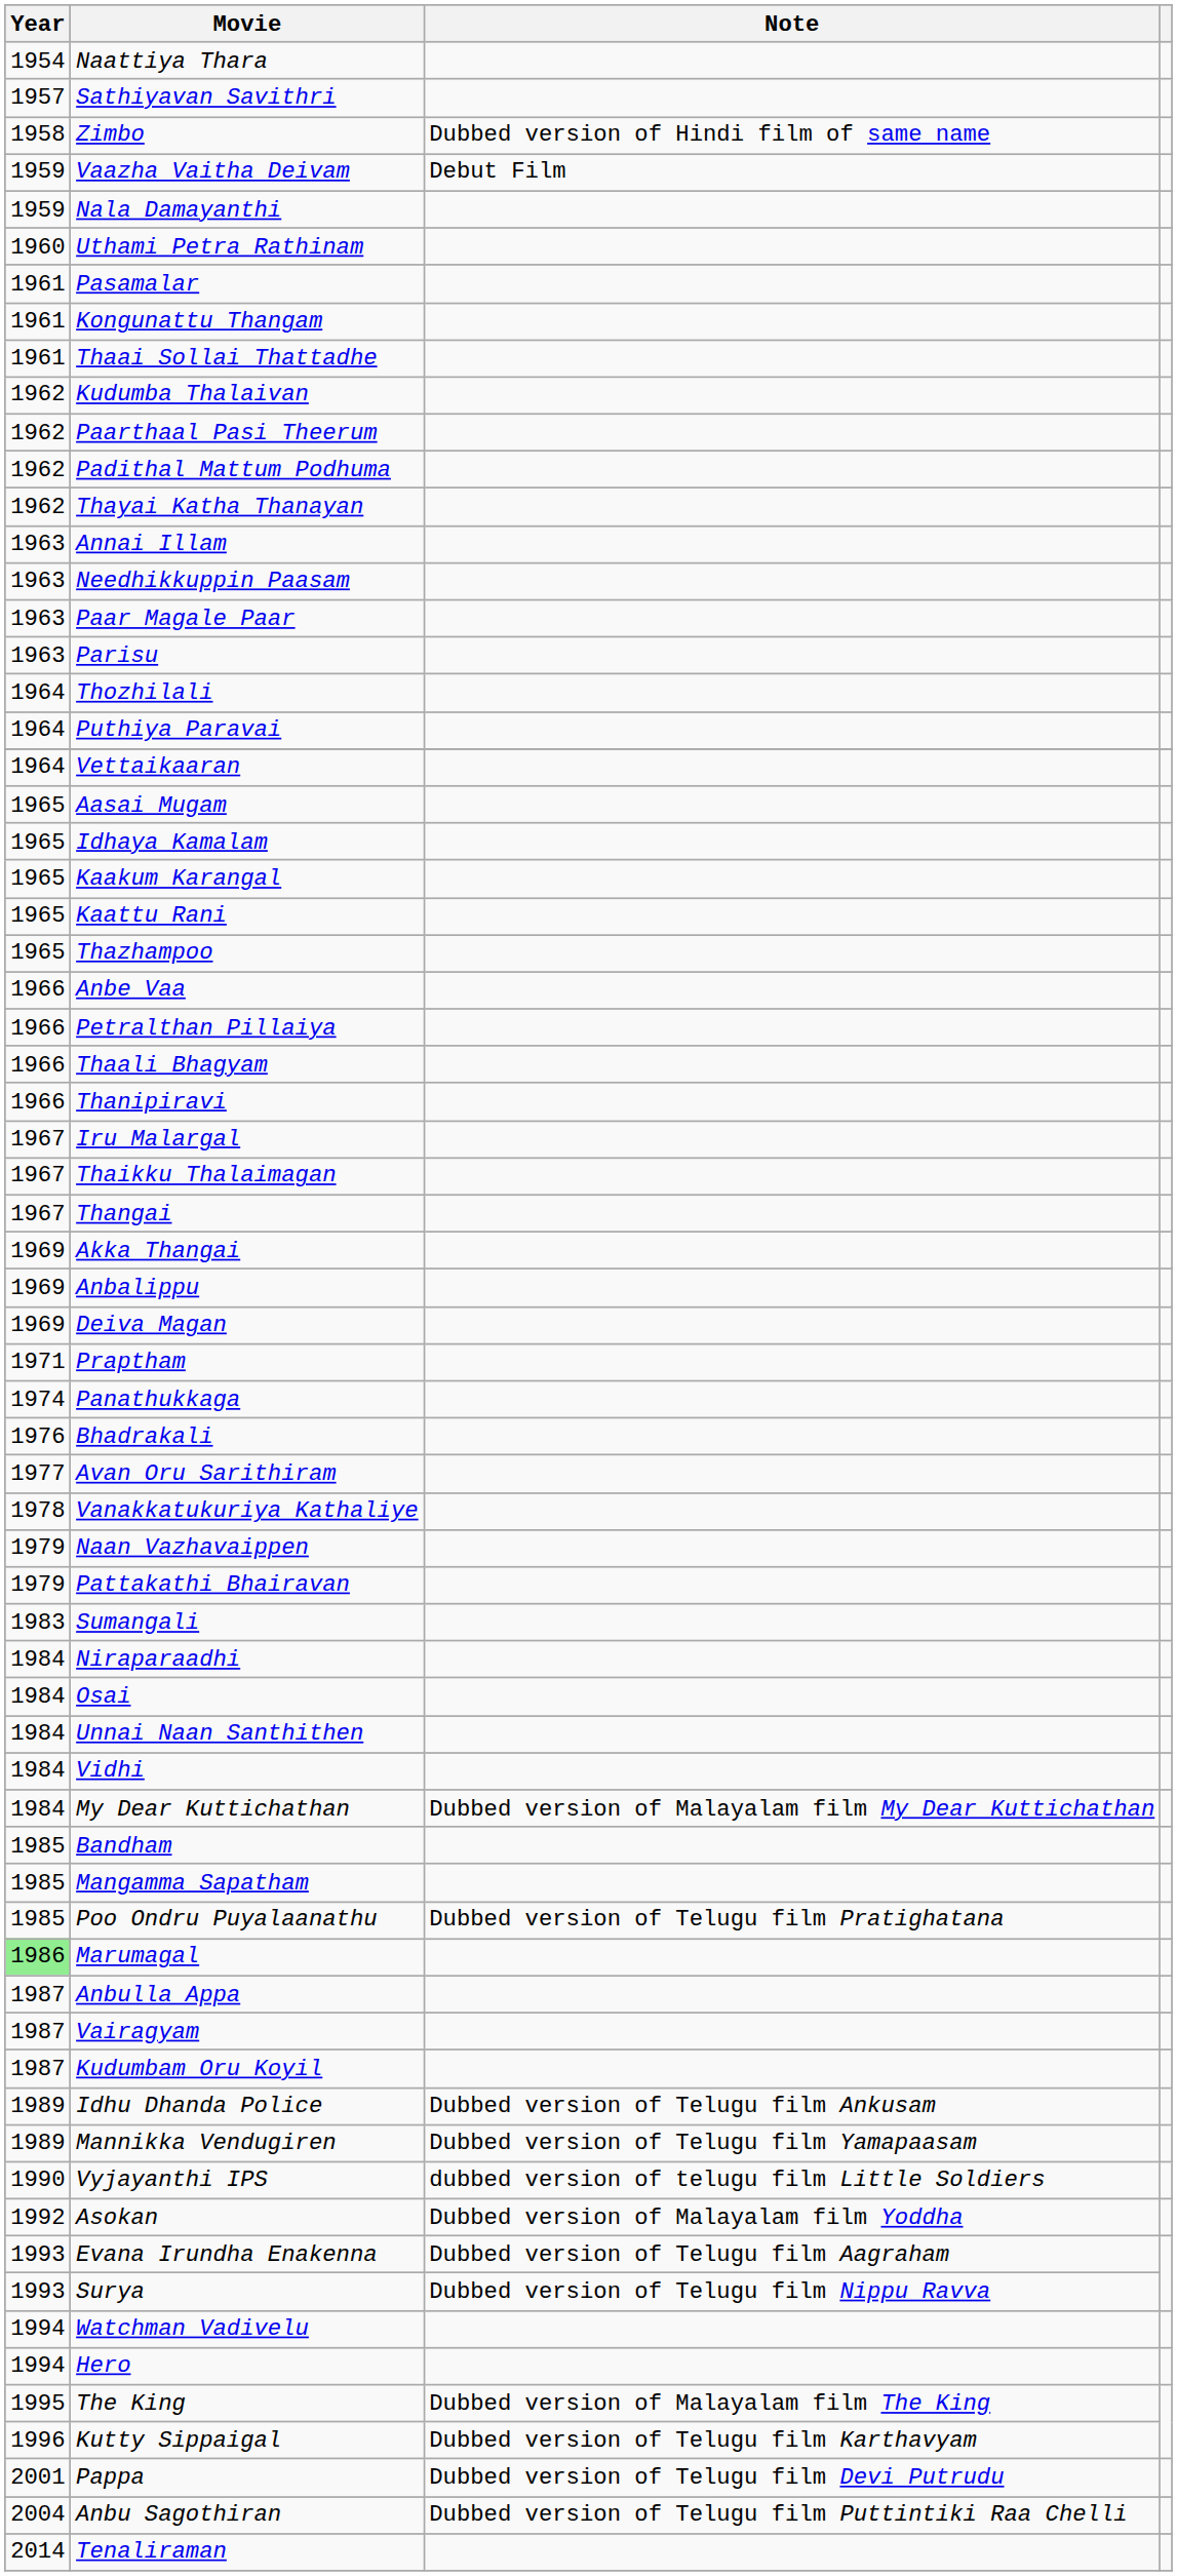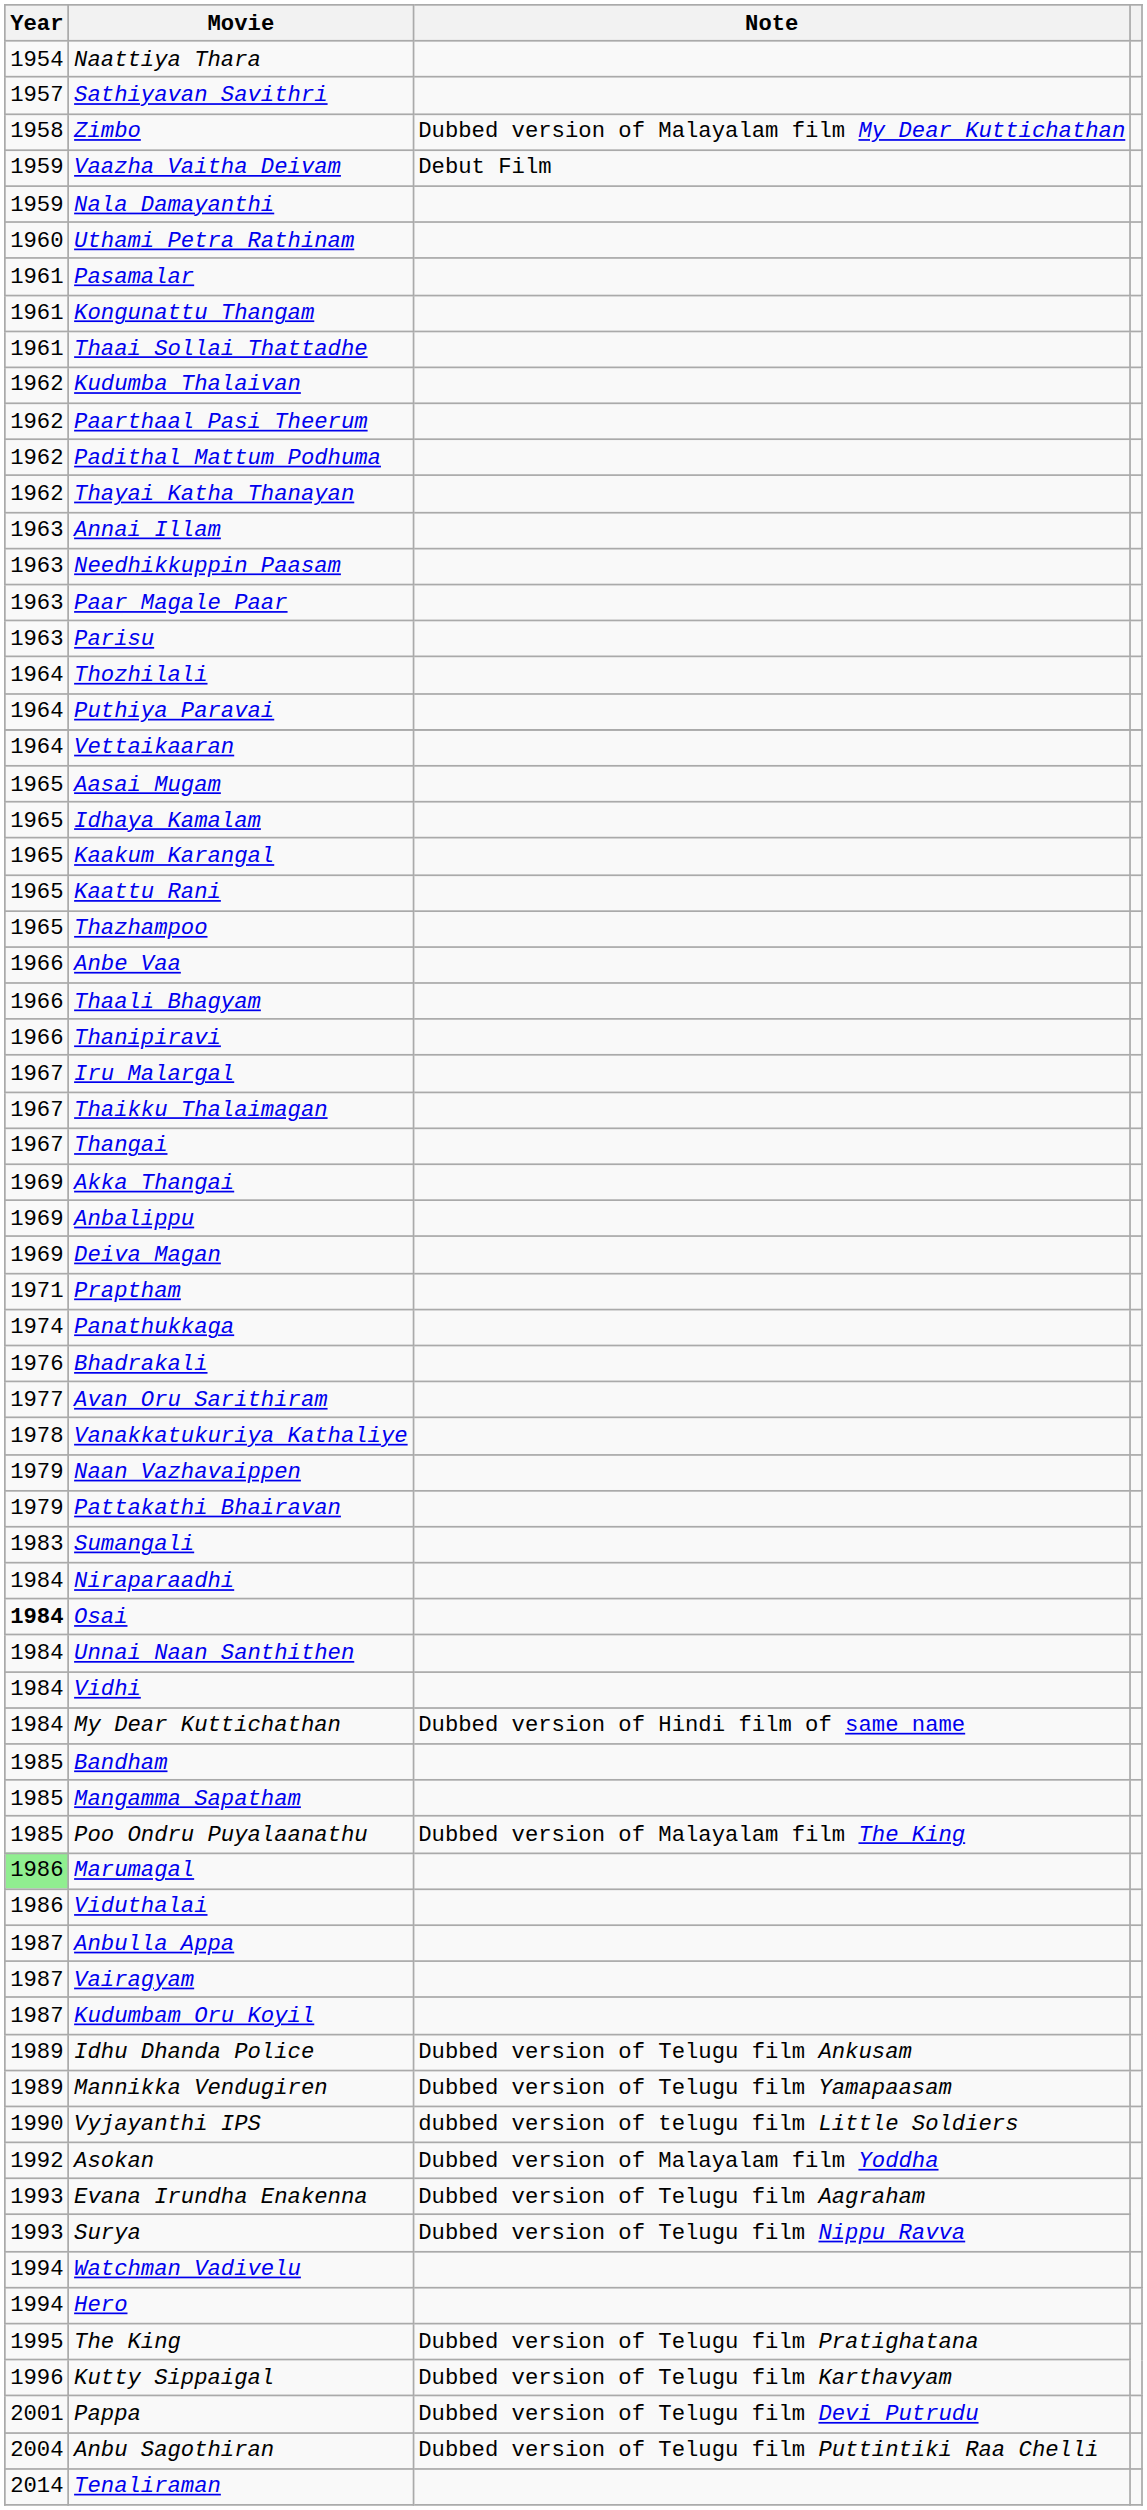Zimbo | Note: Dubbed version of Hindi film of same name -> Dubbed version of Malayalam film My Dear Kuttichathan
- row: 1966 | Petralthan Pillaiya
Osai | Year: normal -> bold
My Dear Kuttichathan | Note: Dubbed version of Malayalam film My Dear Kuttichathan -> Dubbed version of Hindi film of same name
Poo Ondru Puyalaanathu | Note: Dubbed version of Telugu film Pratighatana -> Dubbed version of Malayalam film The King
+ row: 1986 | Viduthalai
The King | Note: Dubbed version of Malayalam film The King -> Dubbed version of Telugu film Pratighatana
